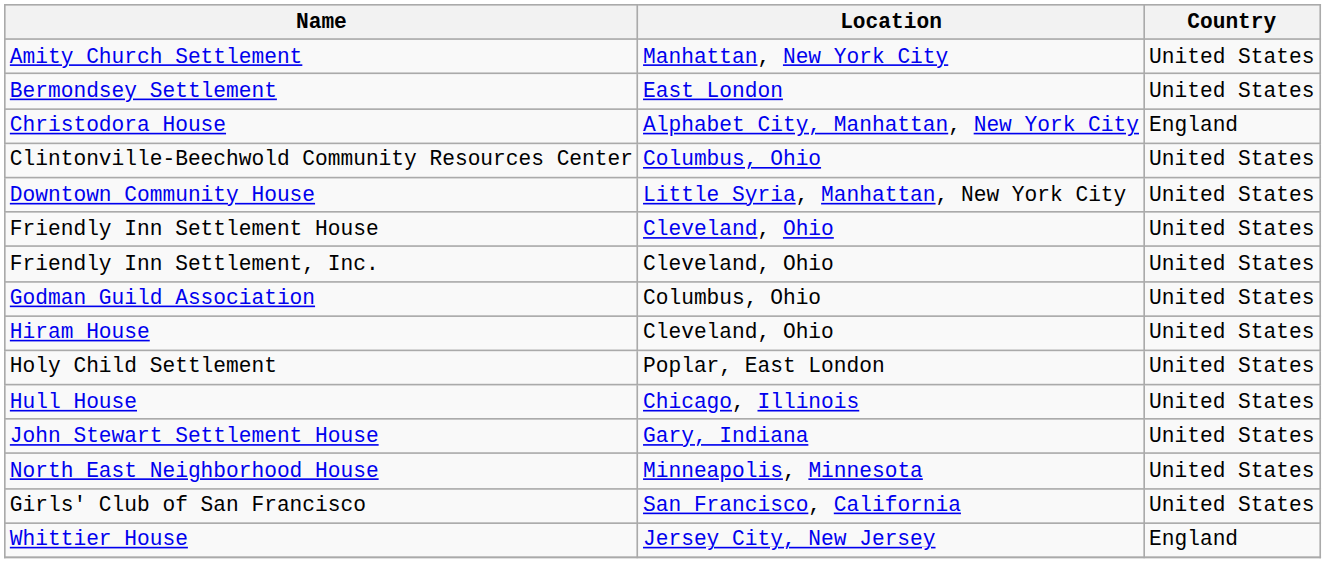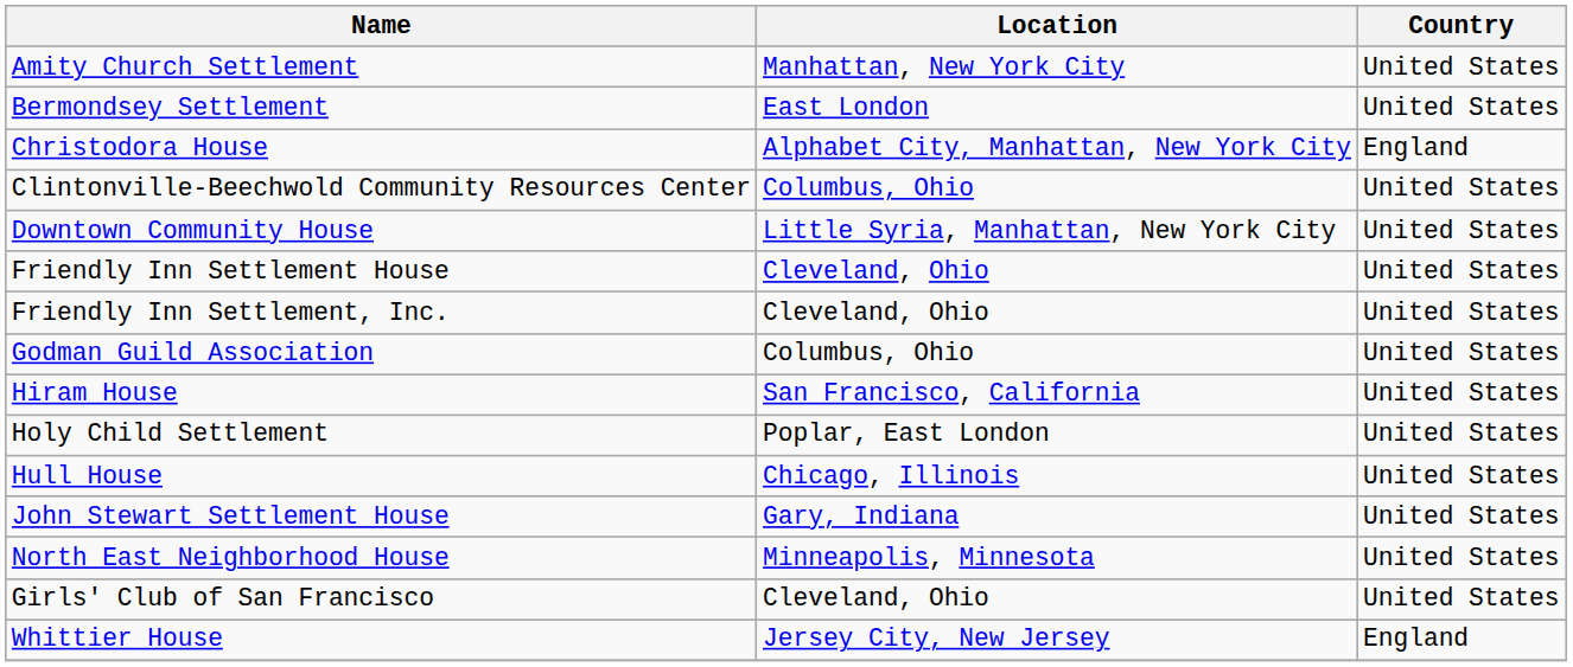Hiram House | Location: Cleveland, Ohio -> San Francisco, California
Girls' Club of San Francisco | Location: San Francisco, California -> Cleveland, Ohio
